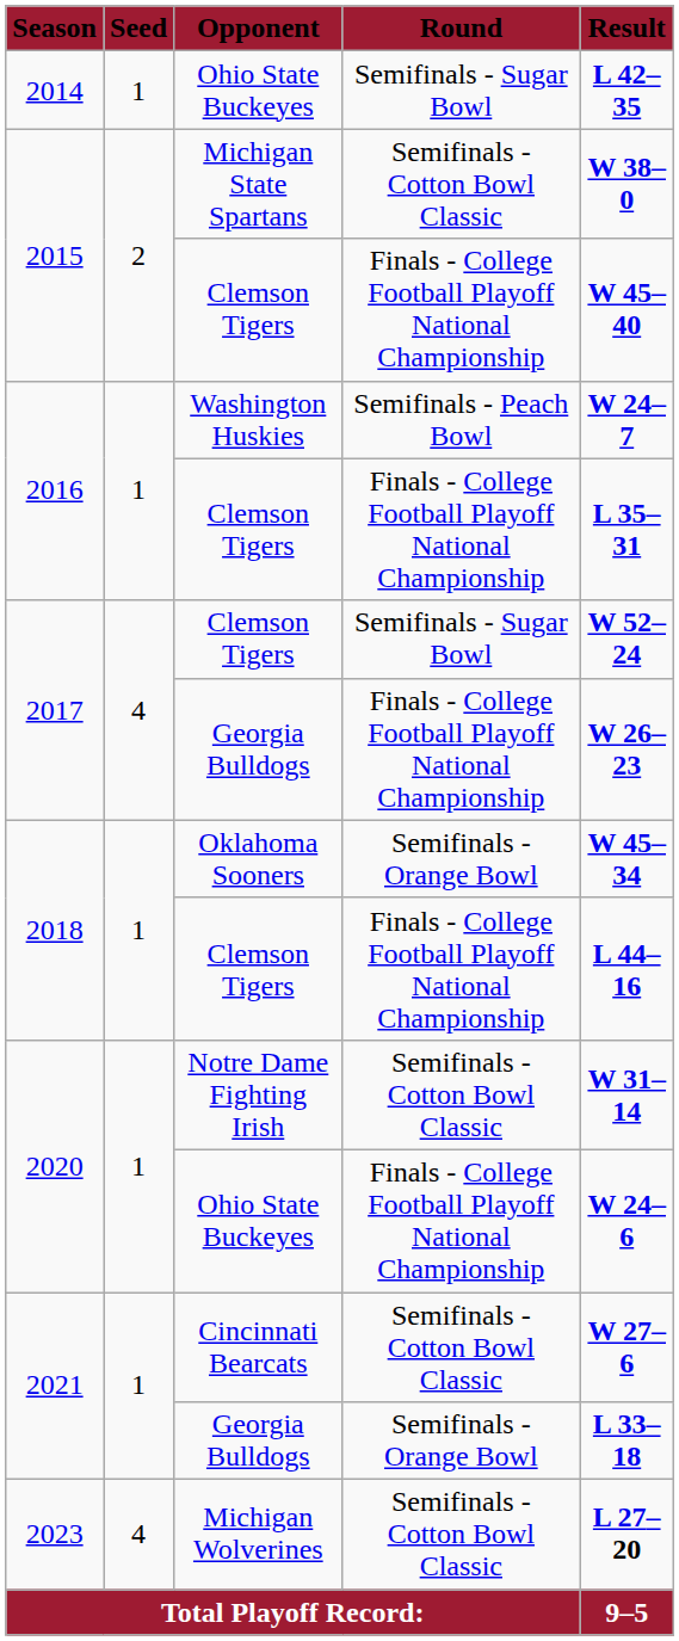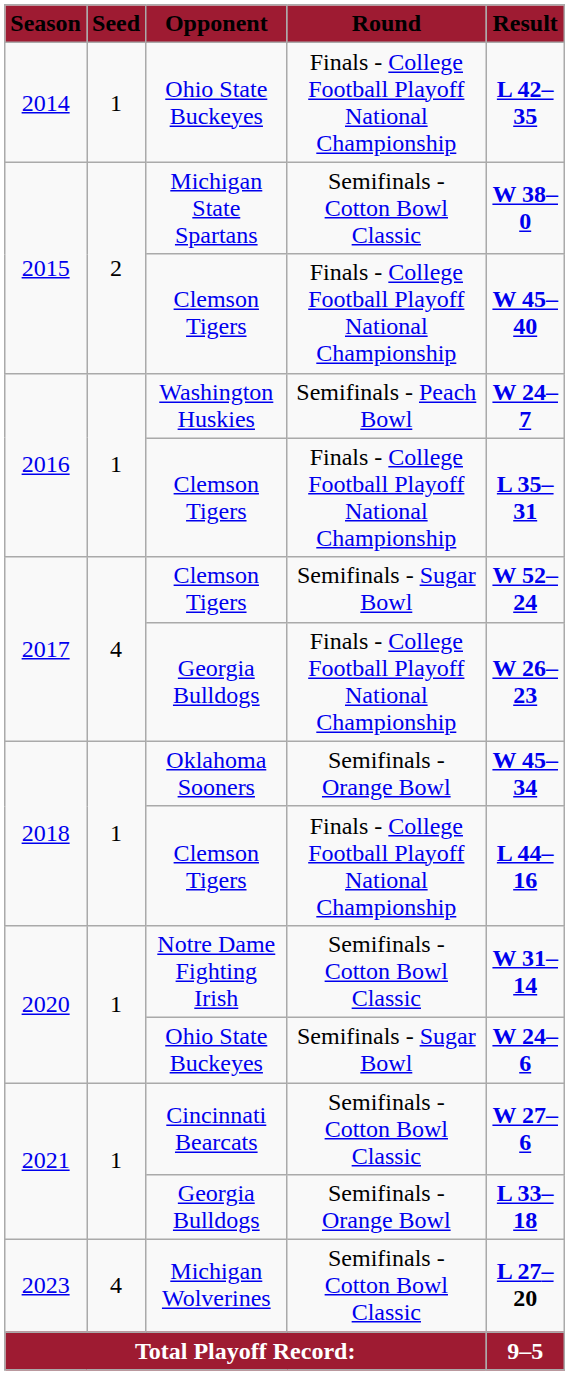2014 / Ohio State Buckeyes | Round: Semifinals - Sugar Bowl -> Finals - College Football Playoff National Championship
2020 / Ohio State Buckeyes | Round: Finals - College Football Playoff National Championship -> Semifinals - Sugar Bowl
